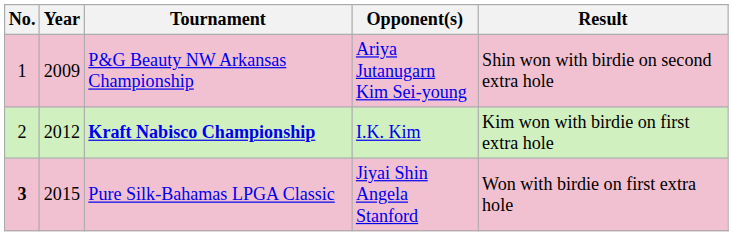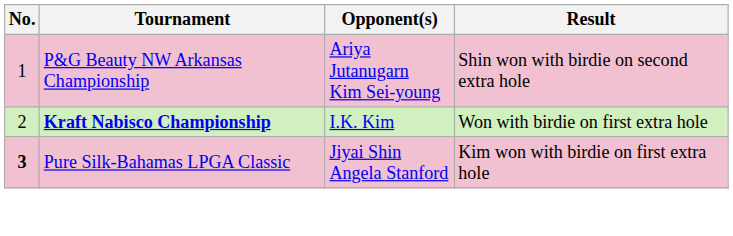- column: Year | 2009 | 2012 | 2015
Kraft Nabisco Championship | Result: Kim won with birdie on first extra hole -> Won with birdie on first extra hole
Pure Silk-Bahamas LPGA Classic | Result: Won with birdie on first extra hole -> Kim won with birdie on first extra hole
